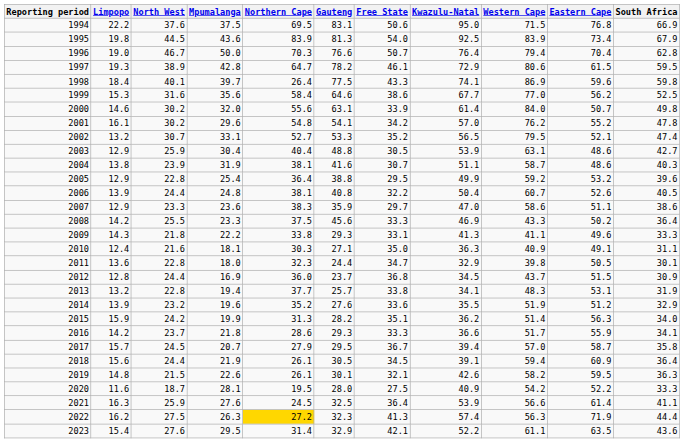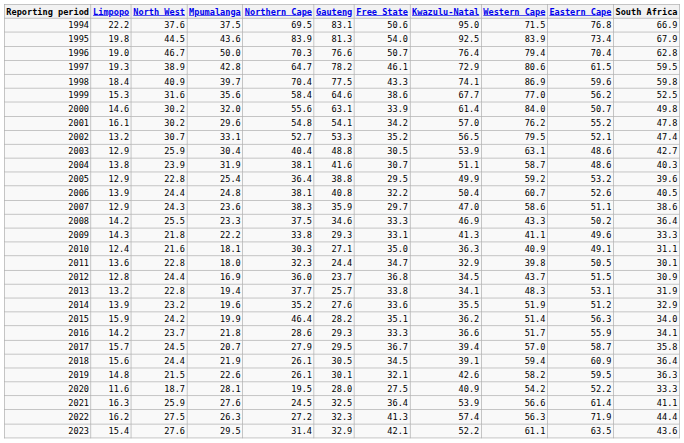1998 | North West: 40.1 -> 40.9
1998 | Northern Cape: 26.4 -> 70.4
2007 | North West: 23.3 -> 24.3
2008 | Gauteng: 45.6 -> 34.6
2015 | Northern Cape: 31.3 -> 46.4
2022 | Northern Cape: gold background -> no background
